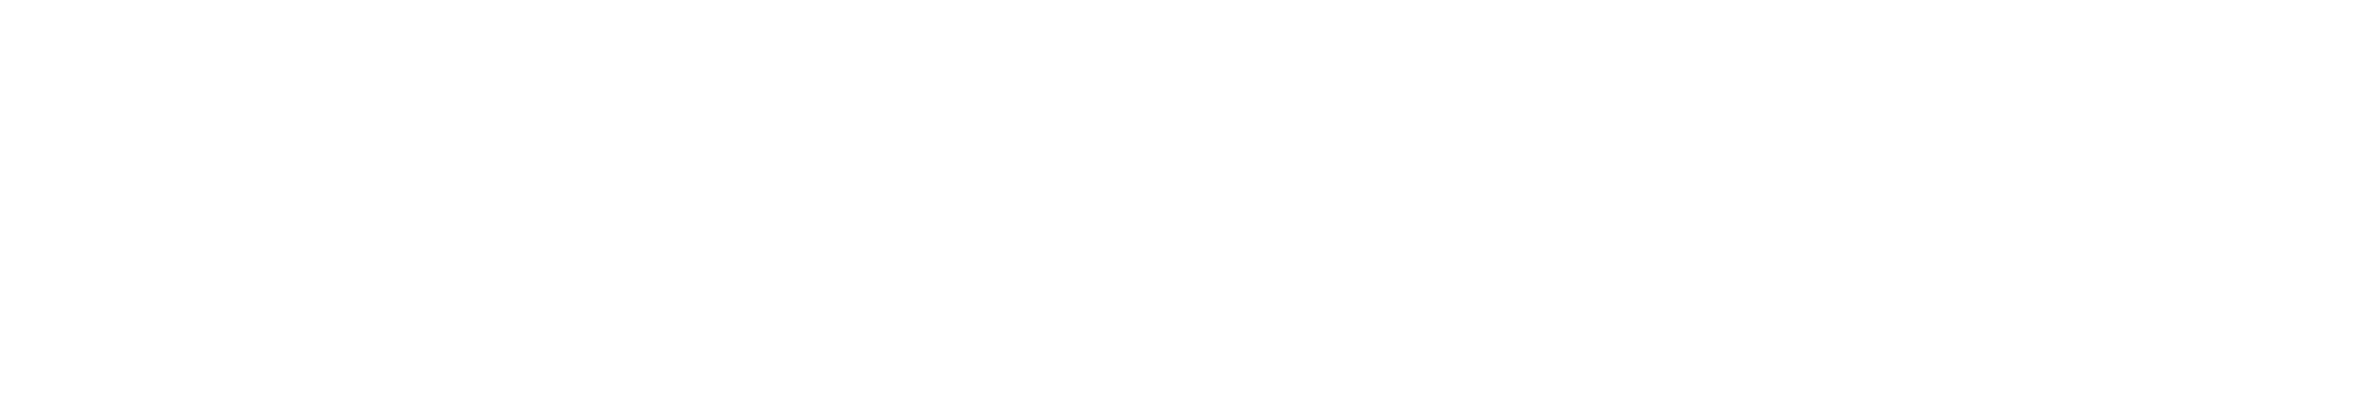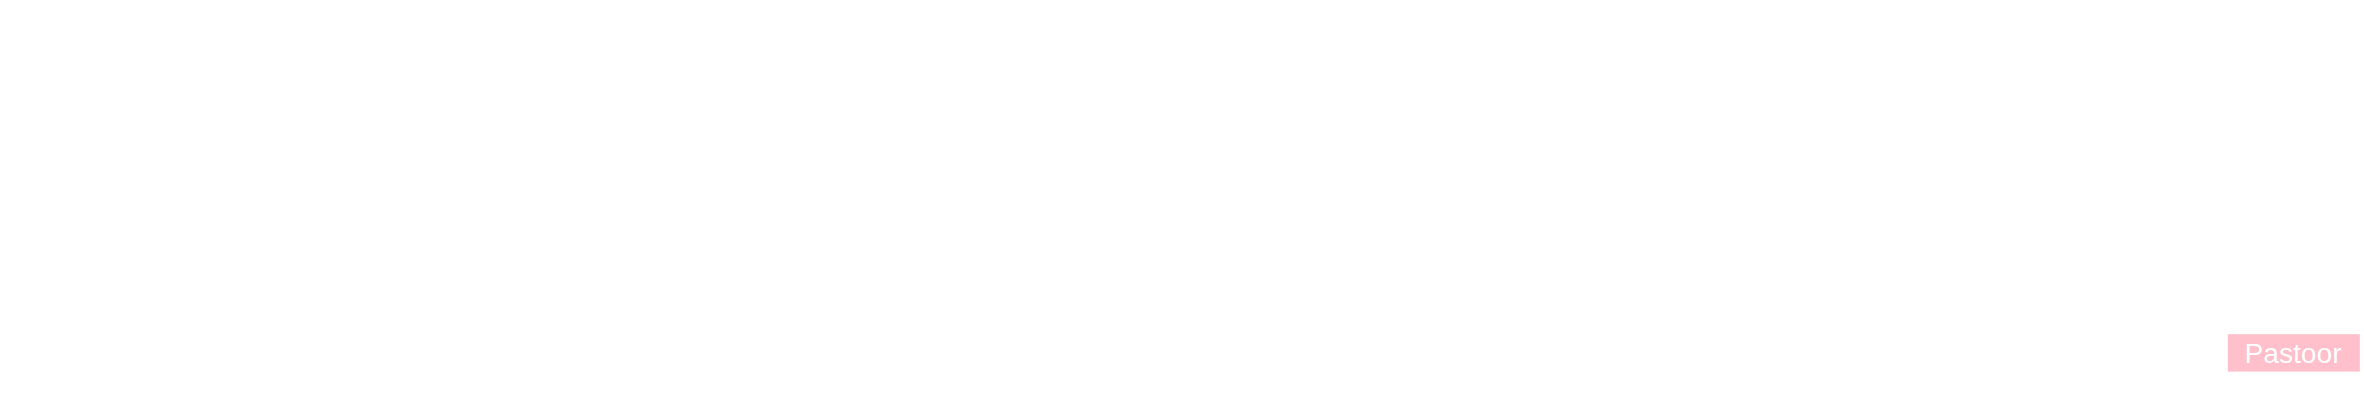Fritz | column 18: no background -> pink background
+ row: Goudreau | Lemke | Cao | Quadri | Calahasen | Sandhu | McDonald | Fenske | Leskiw | Cusanelli | Brown | DeLong | Luan | Sarich | Young
